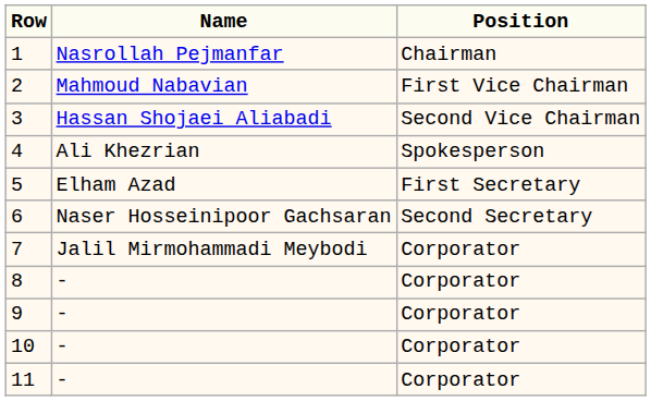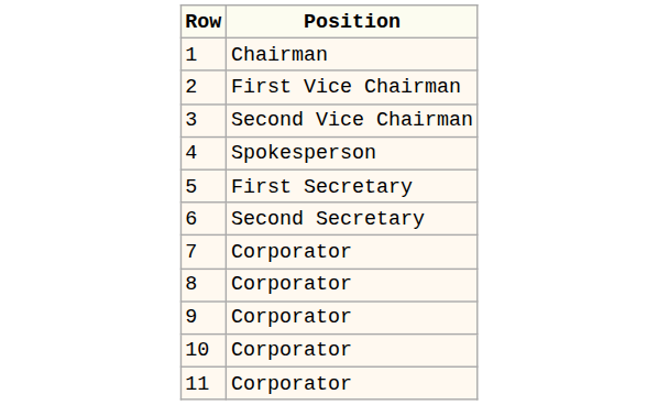- column: Name | Nasrollah Pejmanfar | Mahmoud Nabavian | Hassan Shojaei Aliabadi | Ali Khezrian | Elham Azad | Naser Hosseinipoor Gachsaran | Jalil Mirmohammadi Meybodi | - | - | - | -
